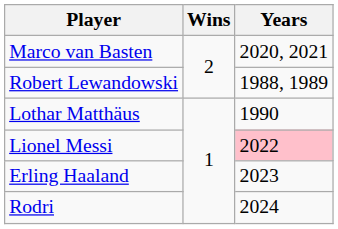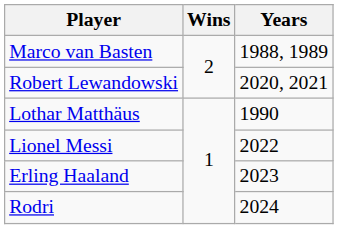Marco van Basten | Years: 2020, 2021 -> 1988, 1989
Robert Lewandowski | Years: 1988, 1989 -> 2020, 2021
Lionel Messi | Years: pink background -> no background
